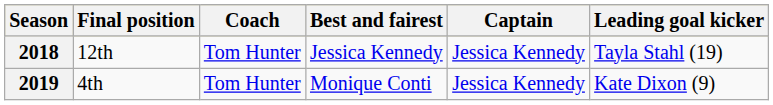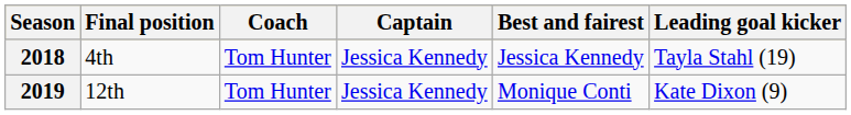columns swapped: Captain <-> Best and fairest
2018 | Final position: 12th -> 4th
2019 | Final position: 4th -> 12th
